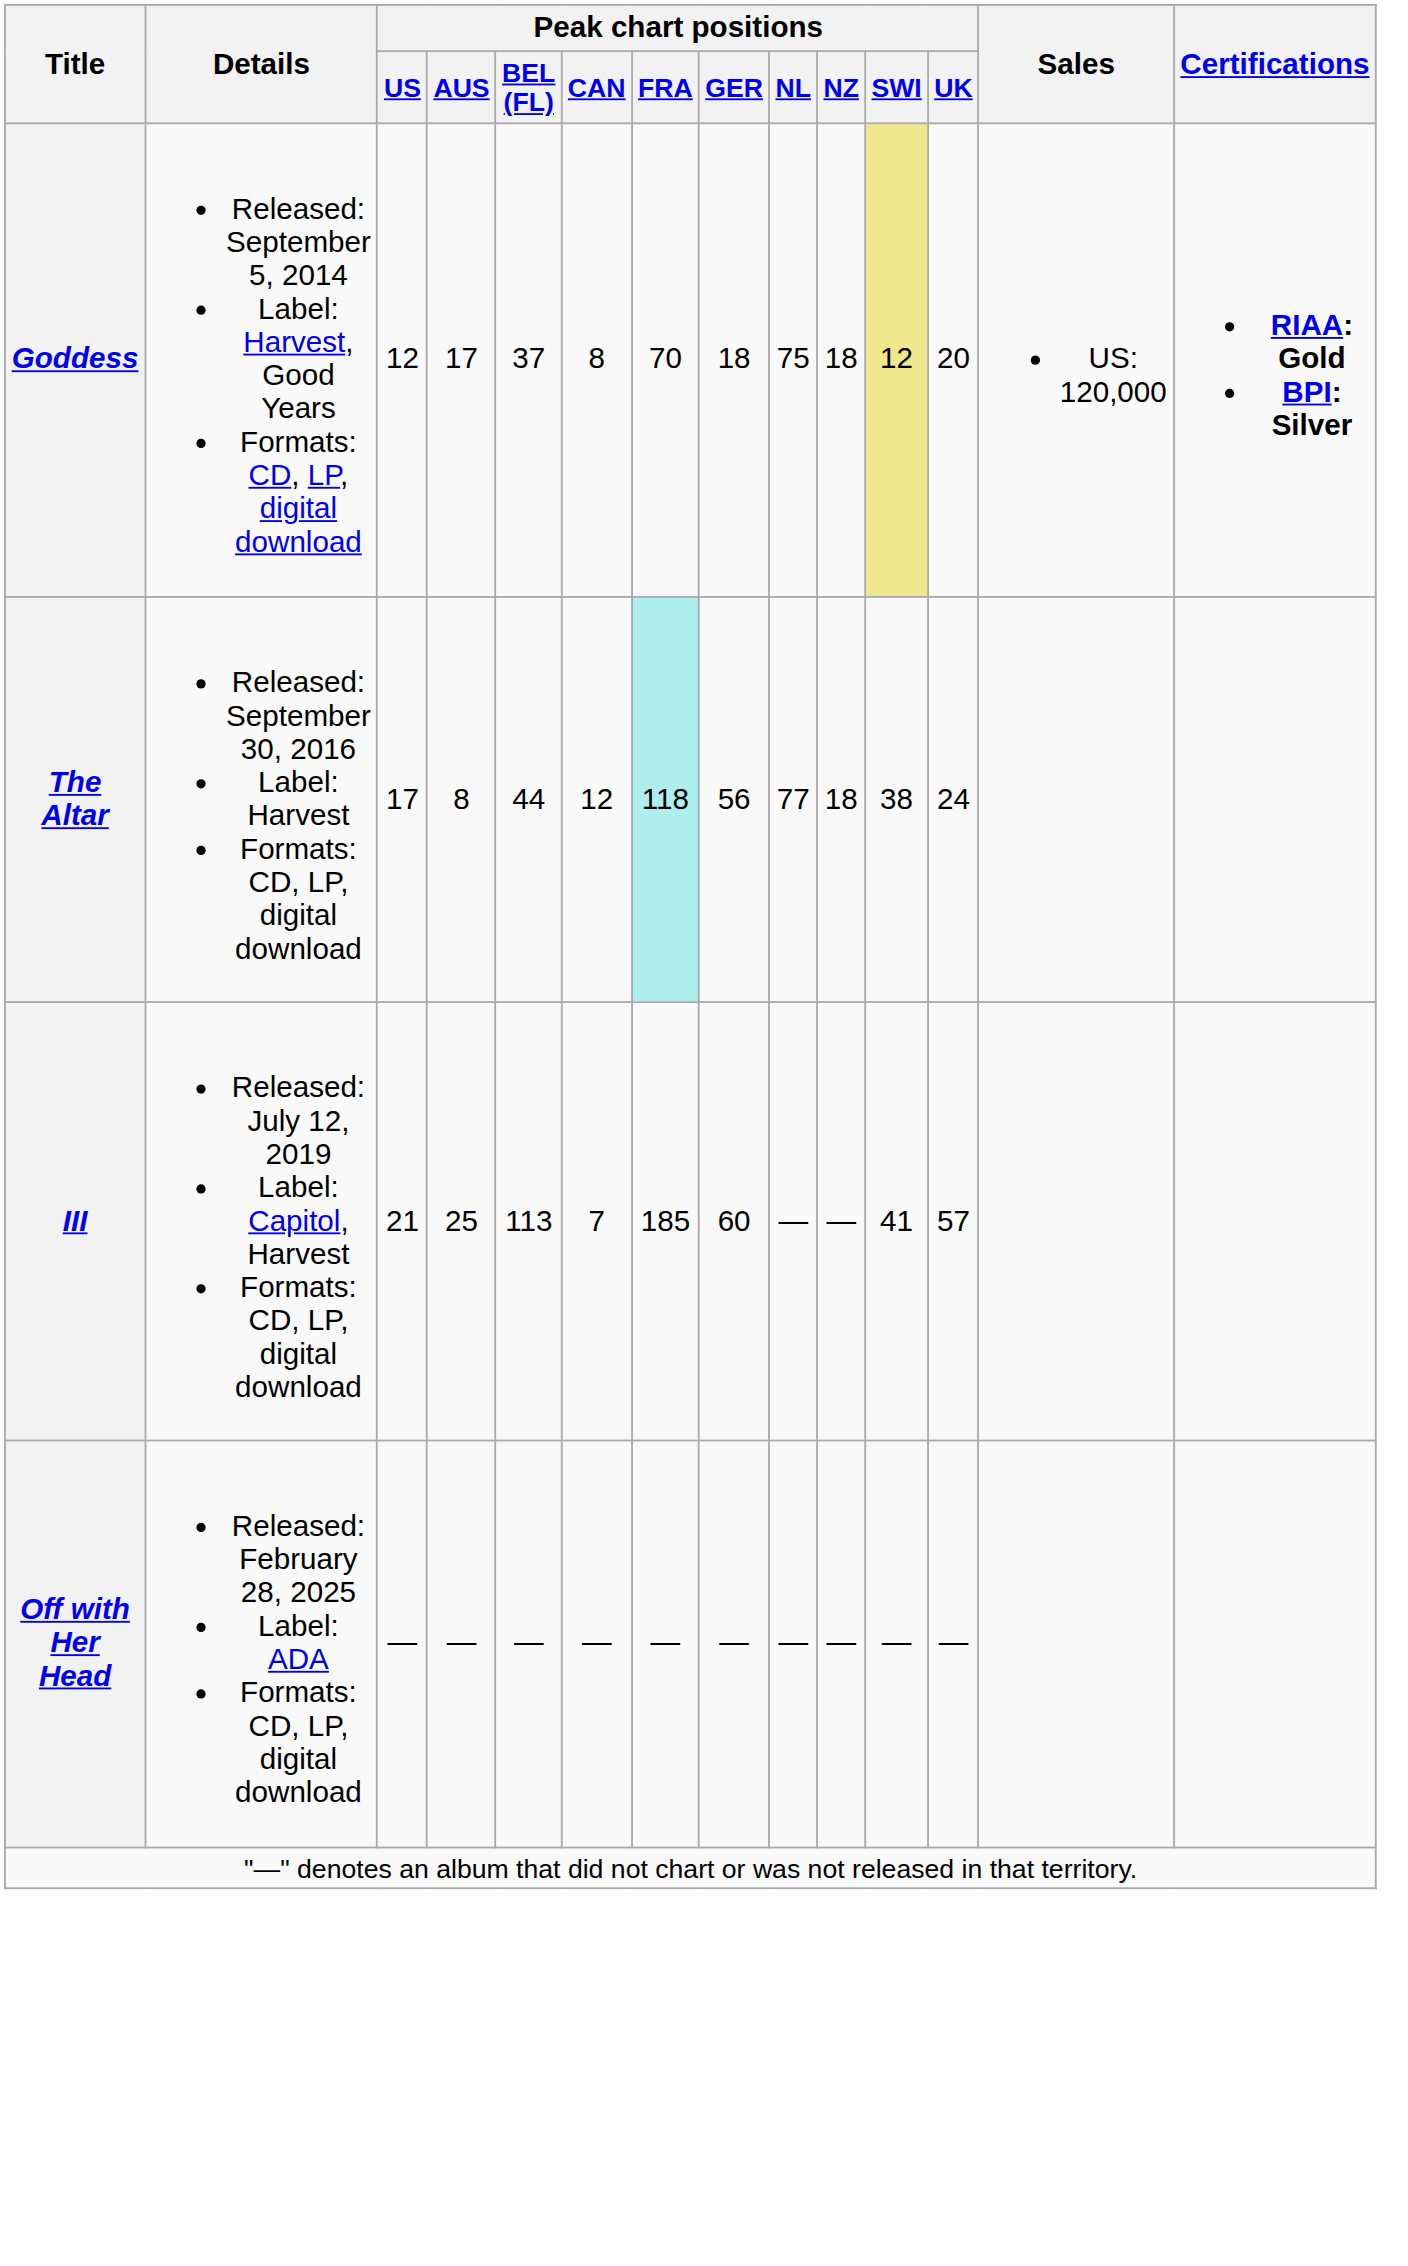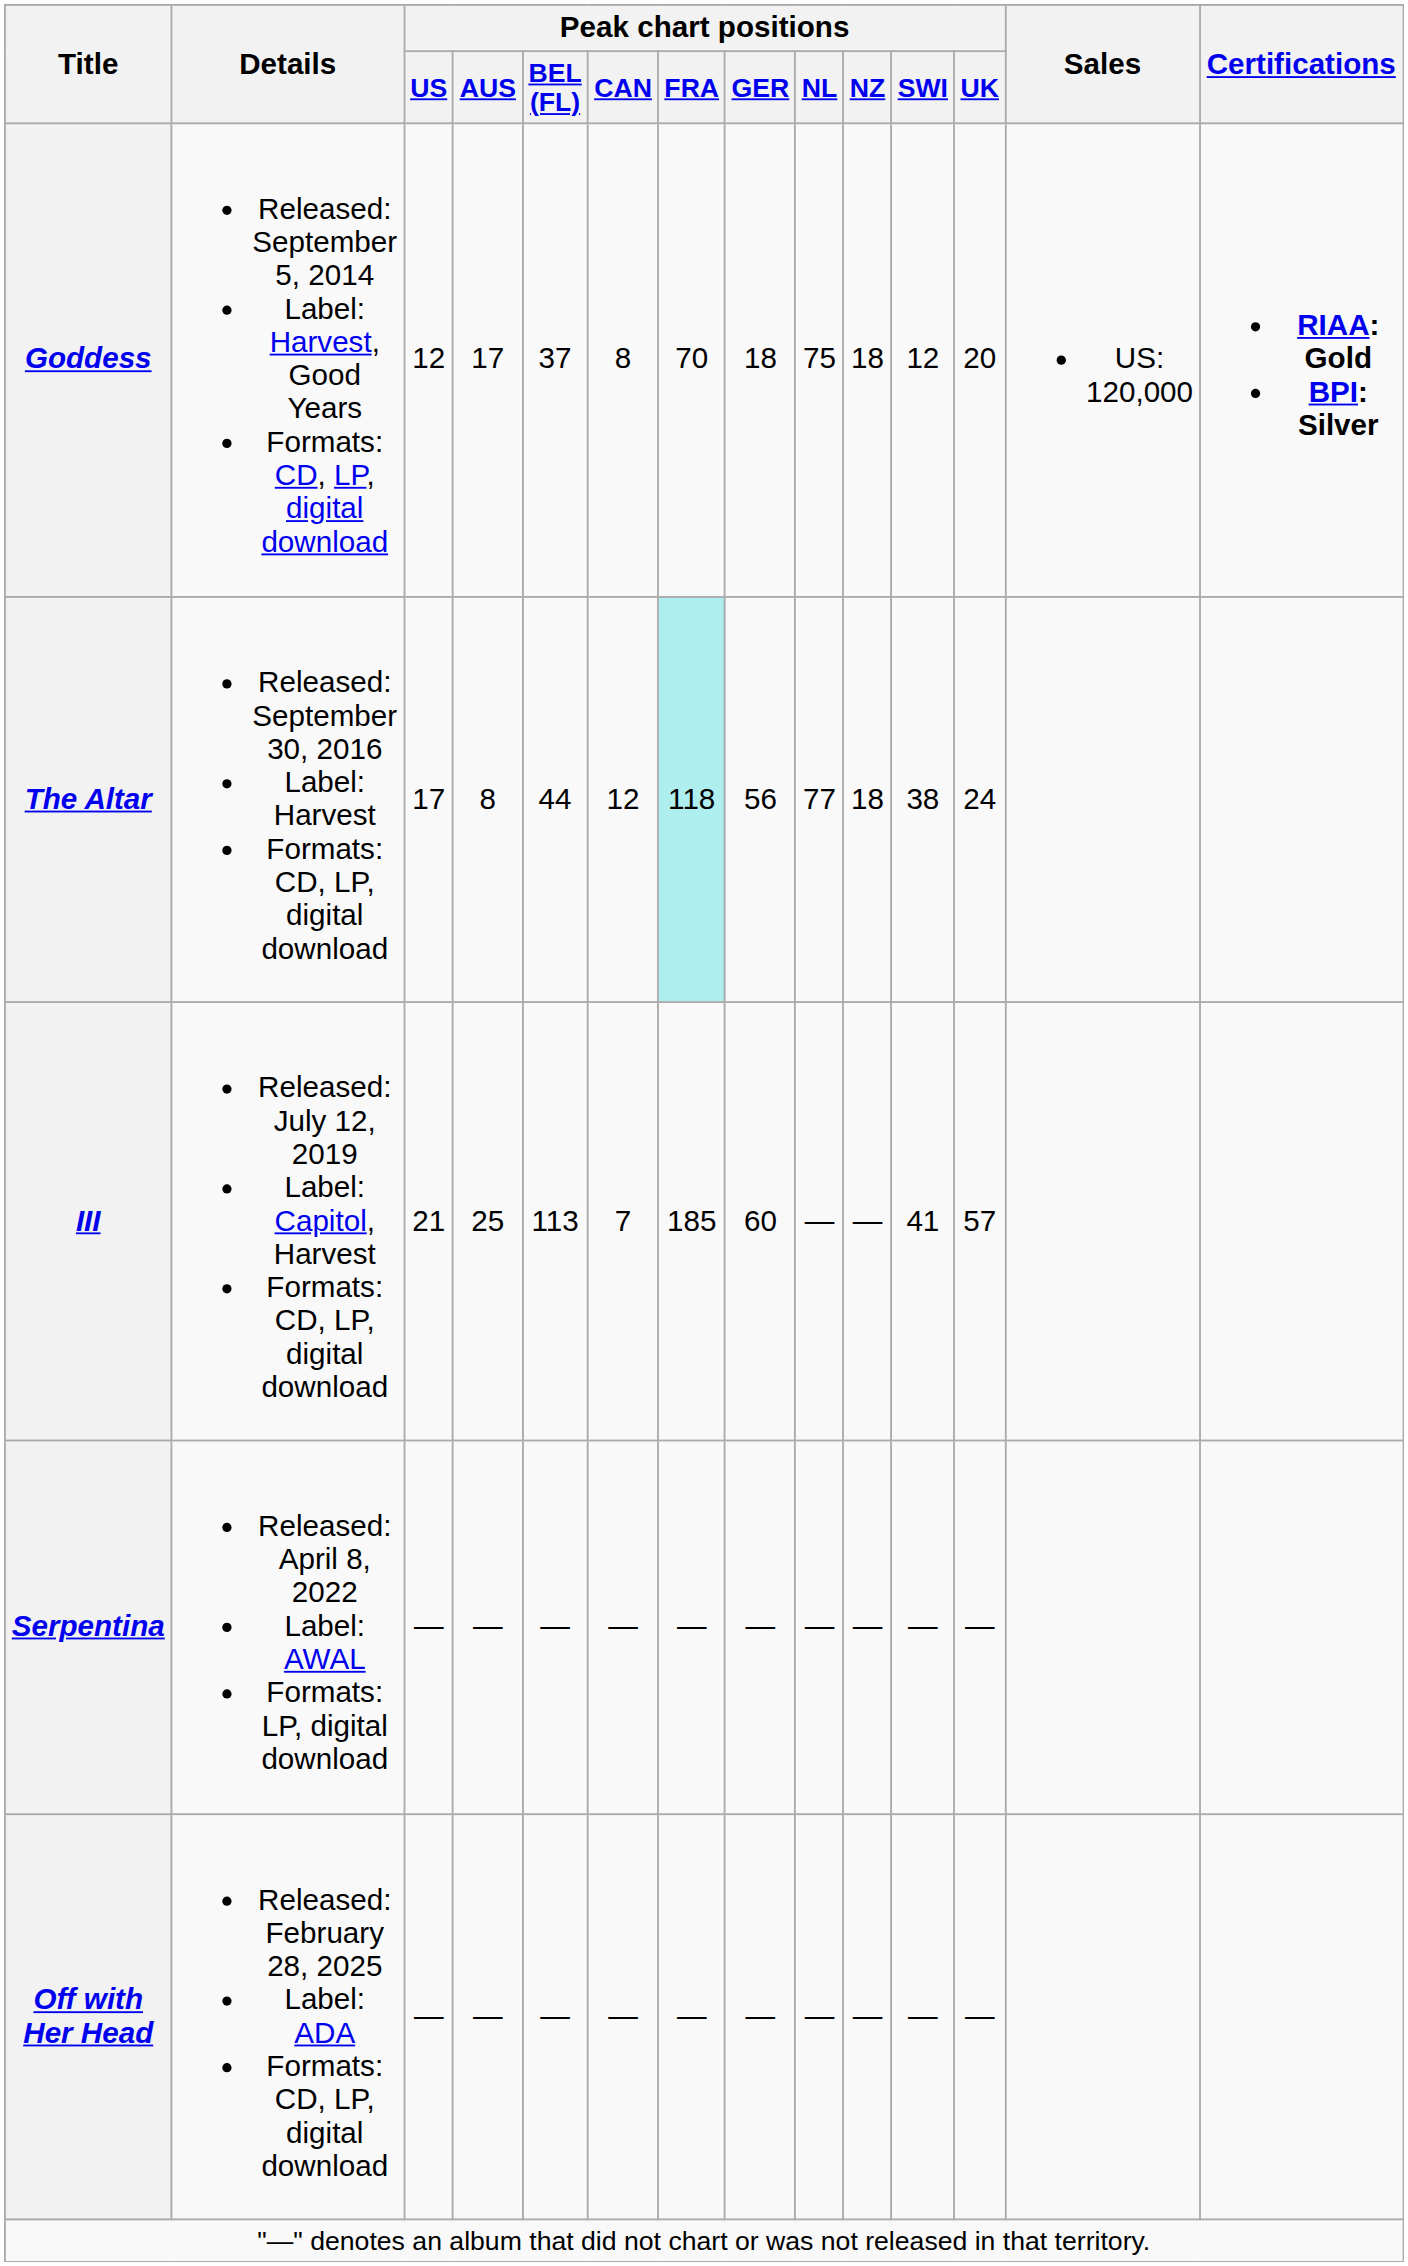Goddess | Peak chart positions / SWI: khaki background -> no background
+ row: Serpentina | Released: April 8, 2022 Label: AWAL Formats: LP, digital download | — | — | — | — | — | — | — | — | — | —
